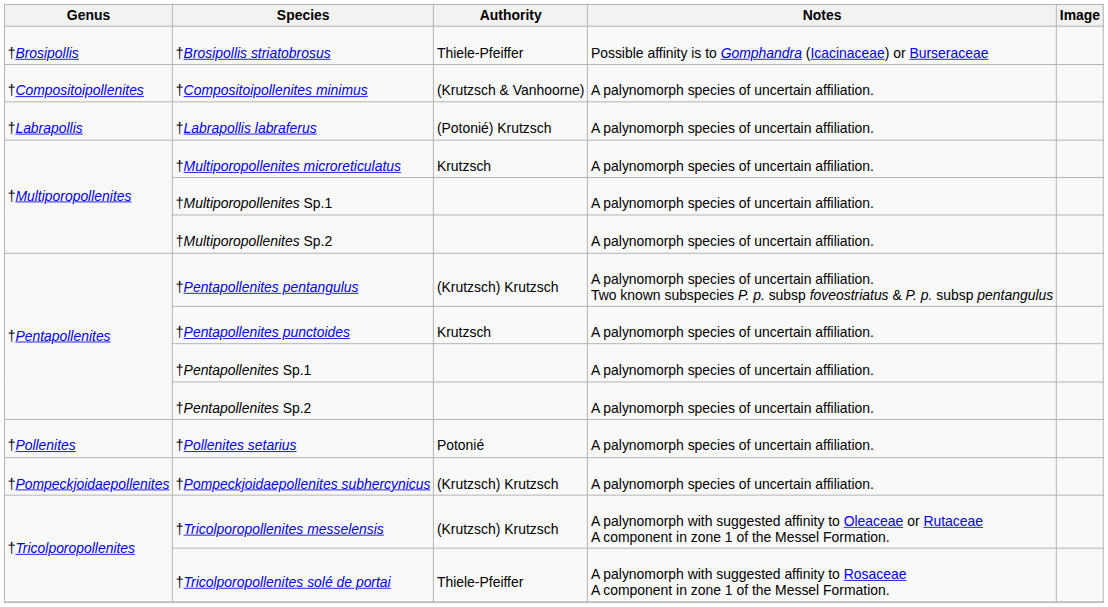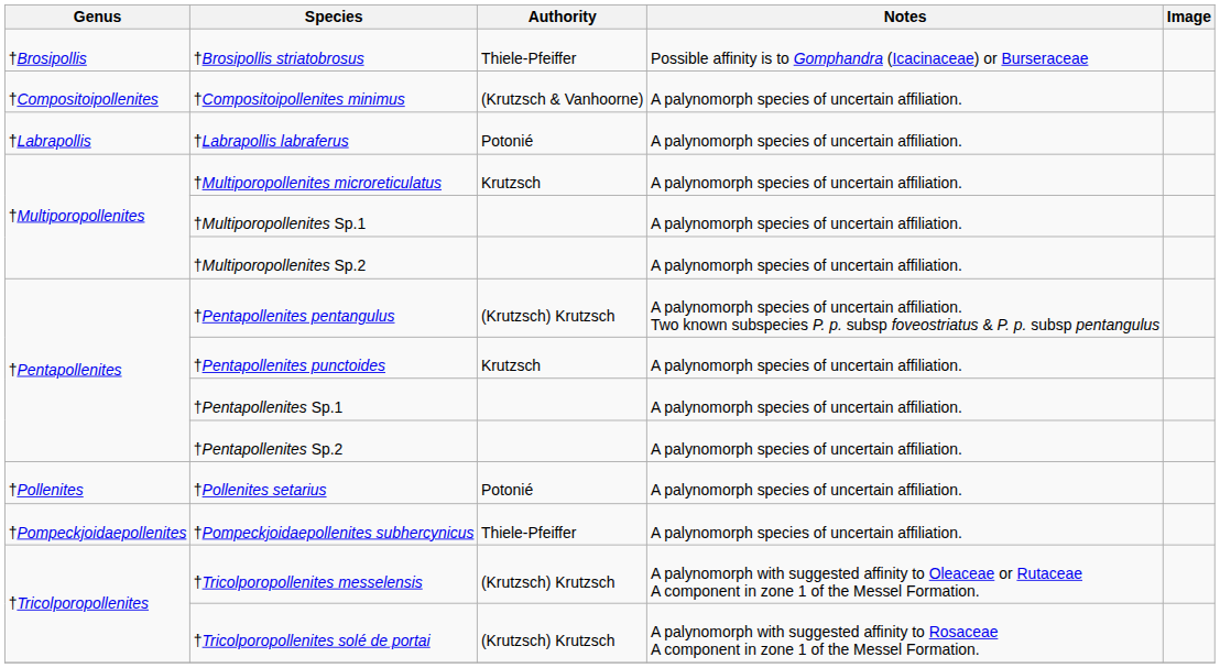†Labrapollis labraferus | Authority: (Potonié) Krutzsch -> Potonié
†Pompeckjoidaepollenites subhercynicus | Authority: (Krutzsch) Krutzsch -> Thiele-Pfeiffer
†Tricolporopollenites solé de portai | Authority: Thiele-Pfeiffer -> (Krutzsch) Krutzsch
